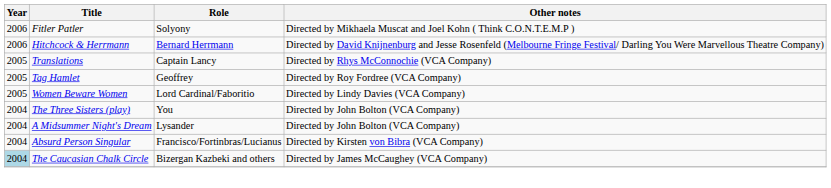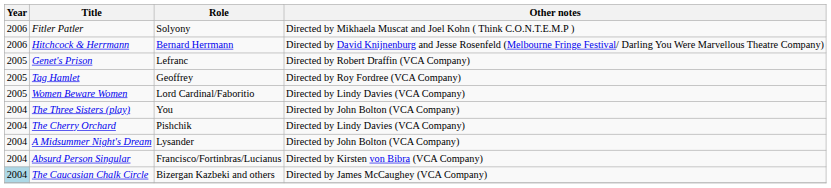- row: 2005 | Translations | Captain Lancy | Directed by Rhys McConnochie (VCA Company)
+ row: 2005 | Genet's Prison | Lefranc | Directed by Robert Draffin (VCA Company)
+ row: 2004 | The Cherry Orchard | Pishchik | Directed by Lindy Davies (VCA Company)
